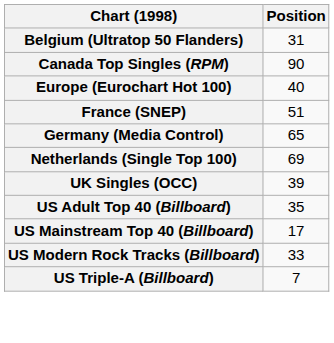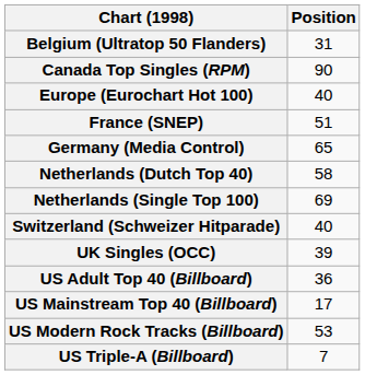+ row: Netherlands (Dutch Top 40) | 58
+ row: Switzerland (Schweizer Hitparade) | 40
US Adult Top 40 (Billboard) | Position: 35 -> 36
US Modern Rock Tracks (Billboard) | Position: 33 -> 53
